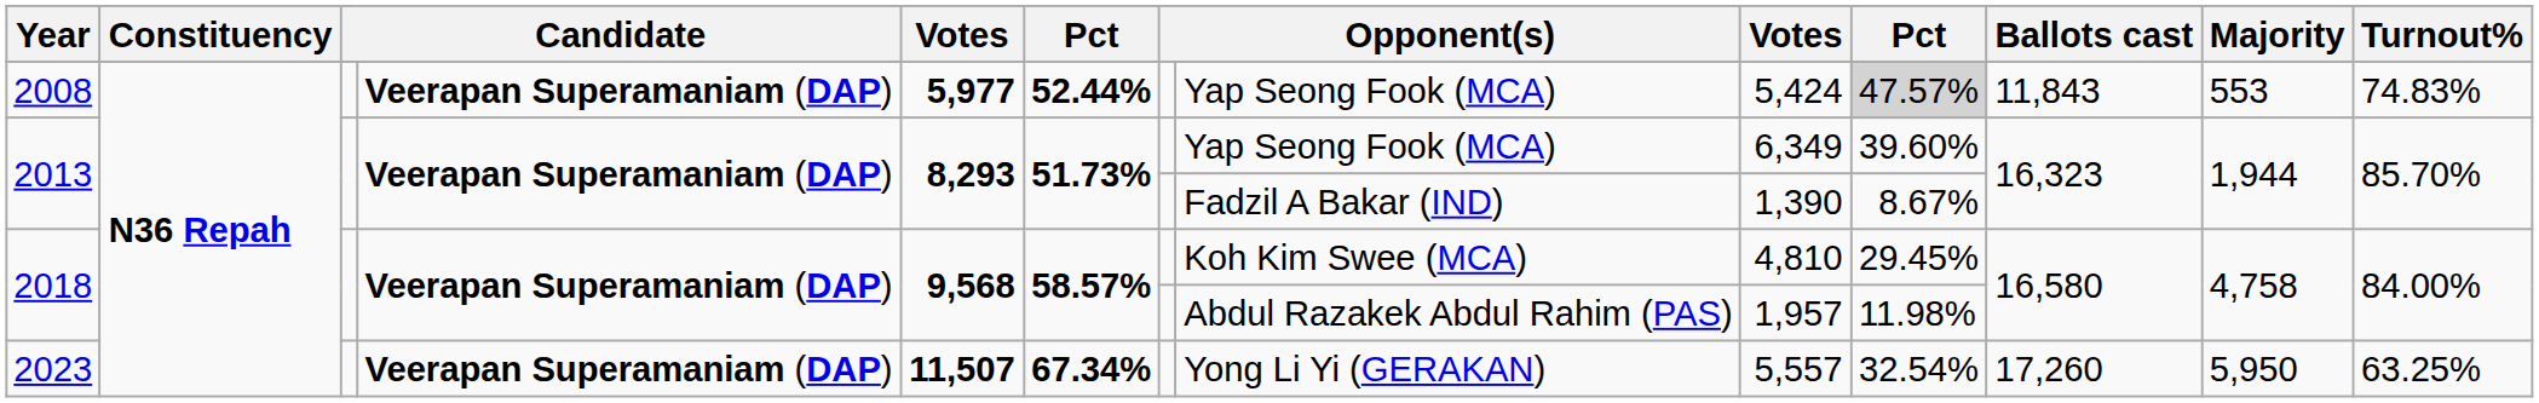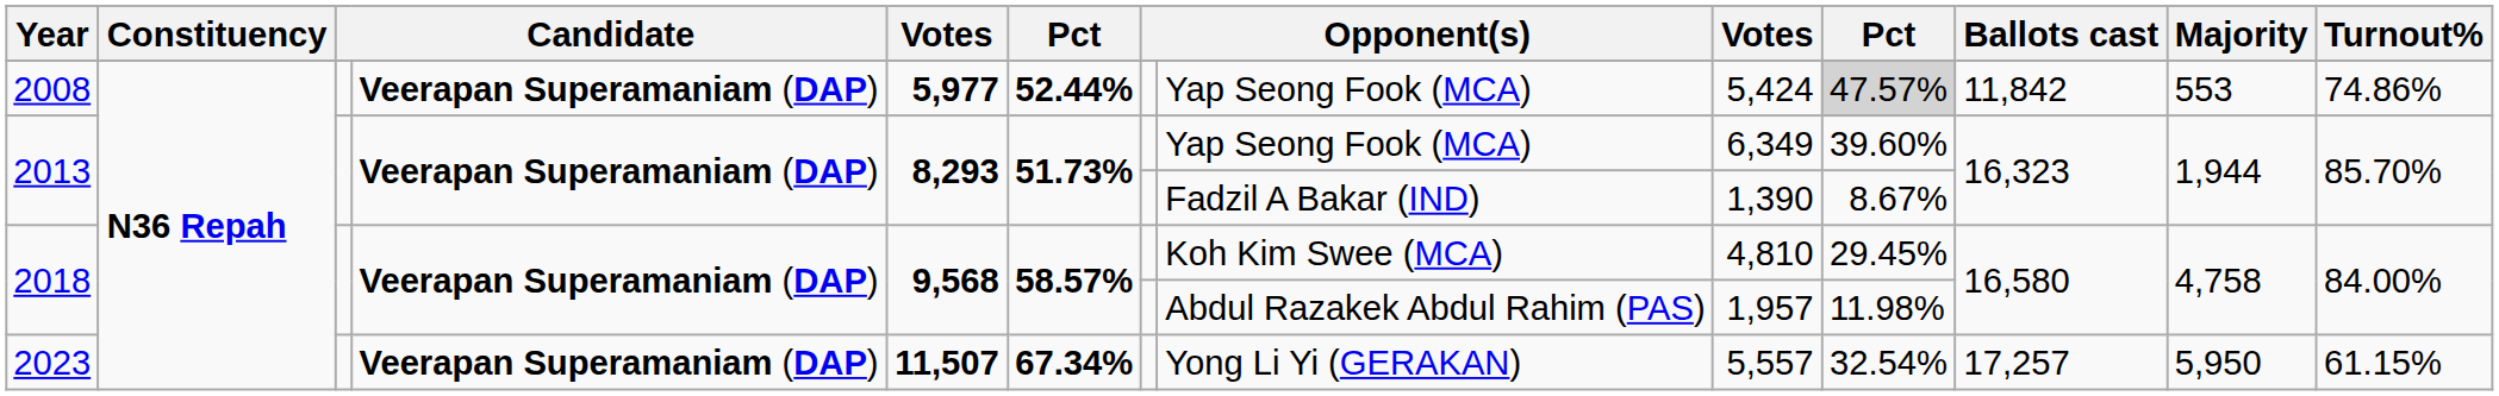2008 | Ballots cast: 11,843 -> 11,842
2008 | Turnout%: 74.83% -> 74.86%
2023 | Ballots cast: 17,260 -> 17,257
2023 | Turnout%: 63.25% -> 61.15%
